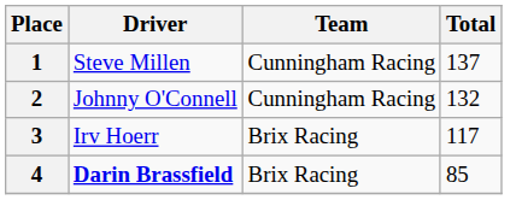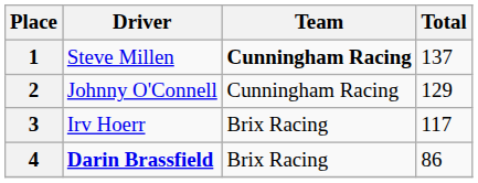1 | Team: normal -> bold
2 | Total: 132 -> 129
4 | Total: 85 -> 86
